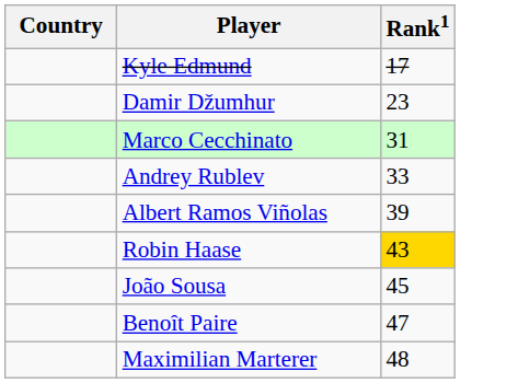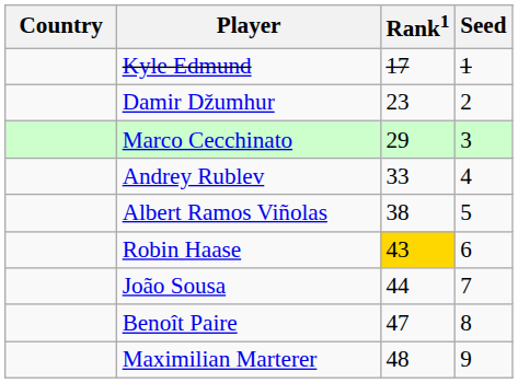+ column: Seed | 1 | 2 | 3 | 4 | 5 | 6 | 7 | 8 | 9
Marco Cecchinato | Rank1: 31 -> 29
Albert Ramos Viñolas | Rank1: 39 -> 38
João Sousa | Rank1: 45 -> 44
